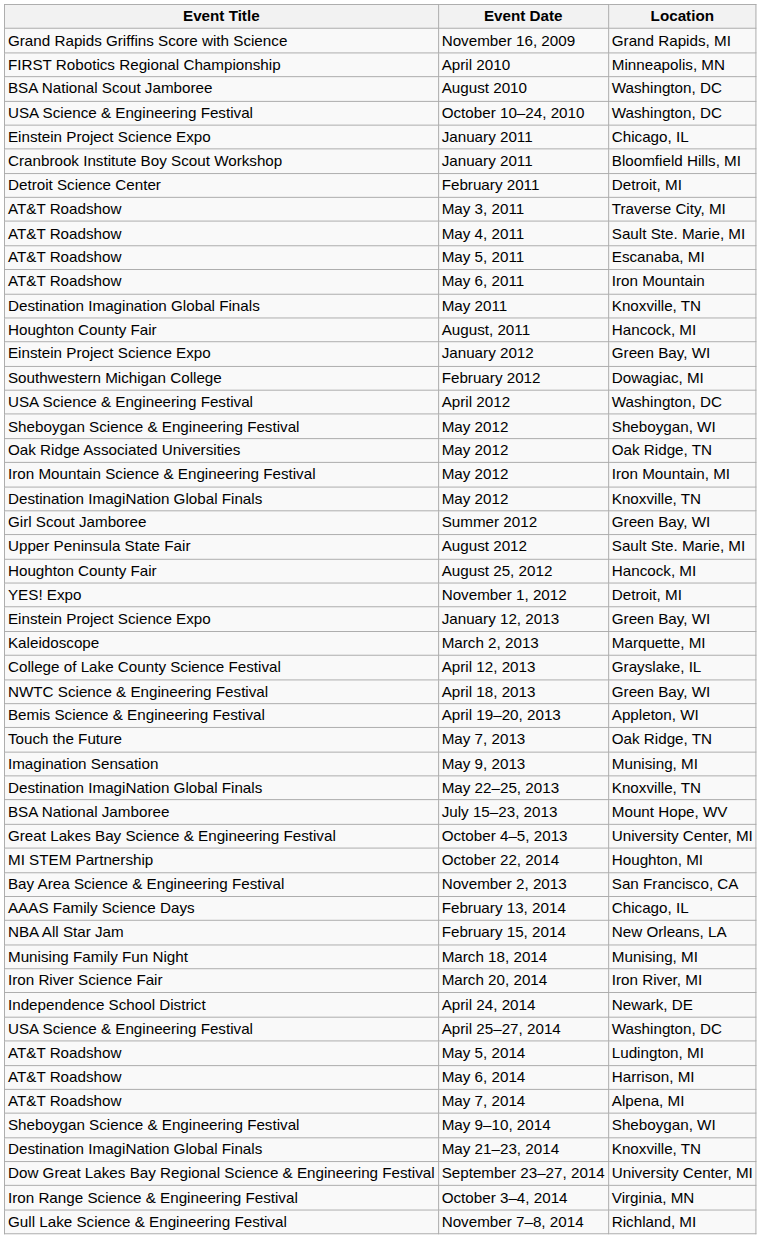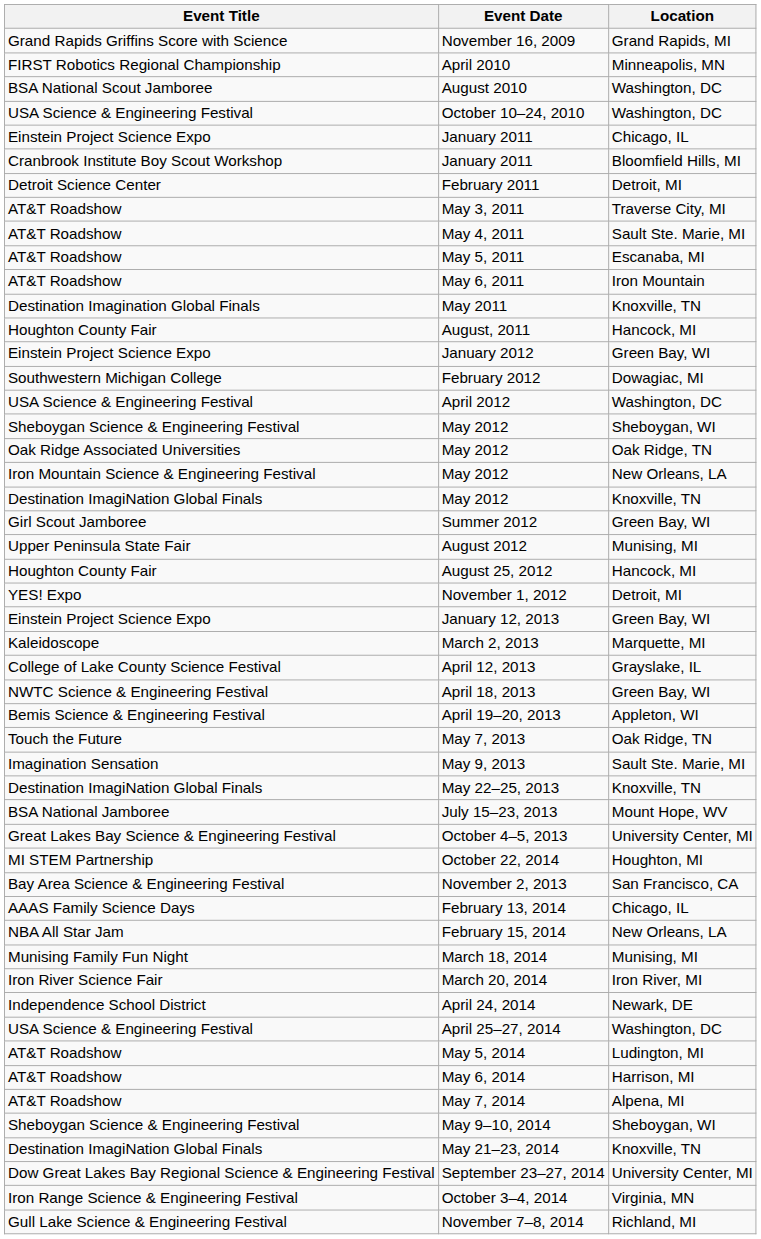Iron Mountain Science & Engineering Festival / May 2012 | Location: Iron Mountain, MI -> New Orleans, LA
August 2012 | Location: Sault Ste. Marie, MI -> Munising, MI
May 9, 2013 | Location: Munising, MI -> Sault Ste. Marie, MI
